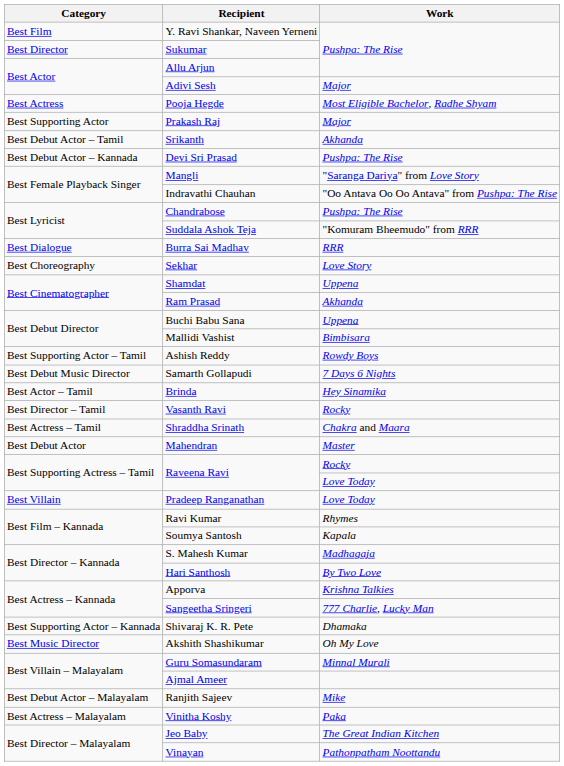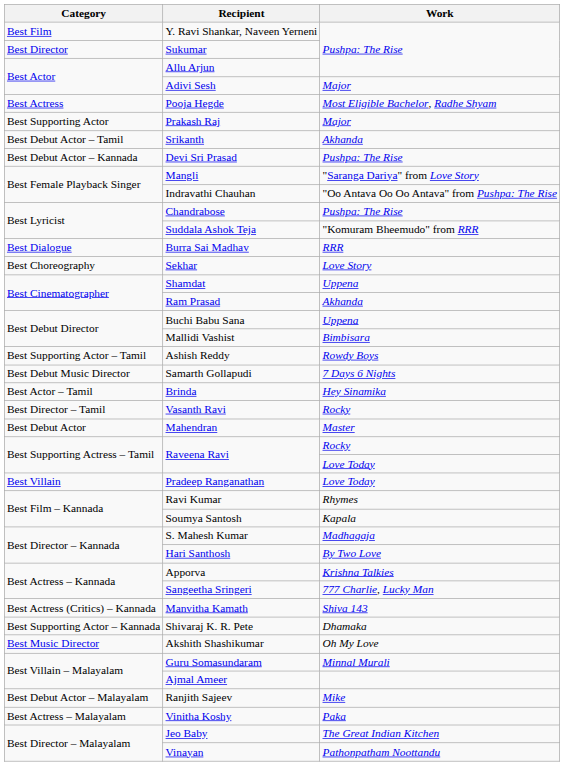- row: Best Actress – Tamil | Shraddha Srinath | Chakra and Maara
+ row: Best Actress (Critics) – Kannada | Manvitha Kamath | Shiva 143
